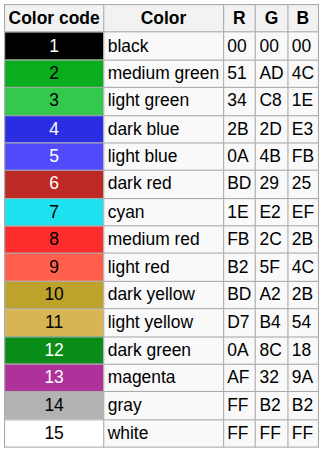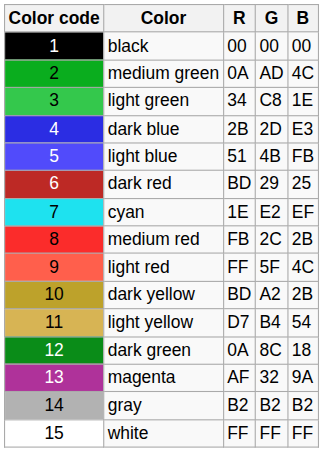medium green | R: 51 -> 0A
light blue | R: 0A -> 51
light red | R: B2 -> FF
gray | R: FF -> B2
